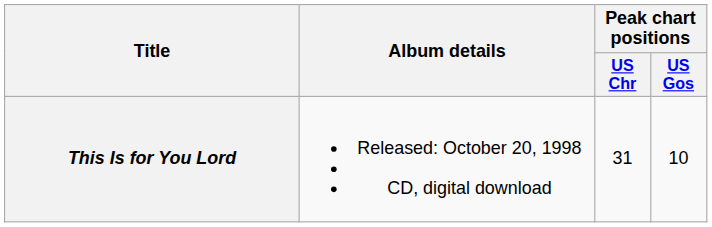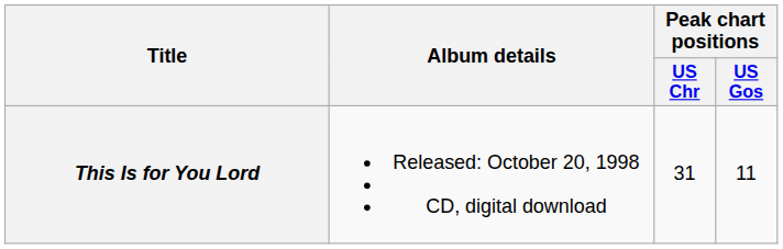This Is for You Lord | Peak chart positions / US Gos: 10 -> 11
